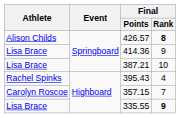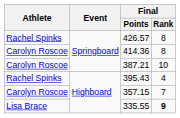426.57 | Athlete: Alison Childs -> Rachel Spinks
426.57 | Final / Rank: bold -> normal
414.36 | Athlete: Lisa Brace -> Carolyn Roscoe
414.36 | Final / Rank: 9 -> 8
387.21 | Athlete: Lisa Brace -> Carolyn Roscoe
